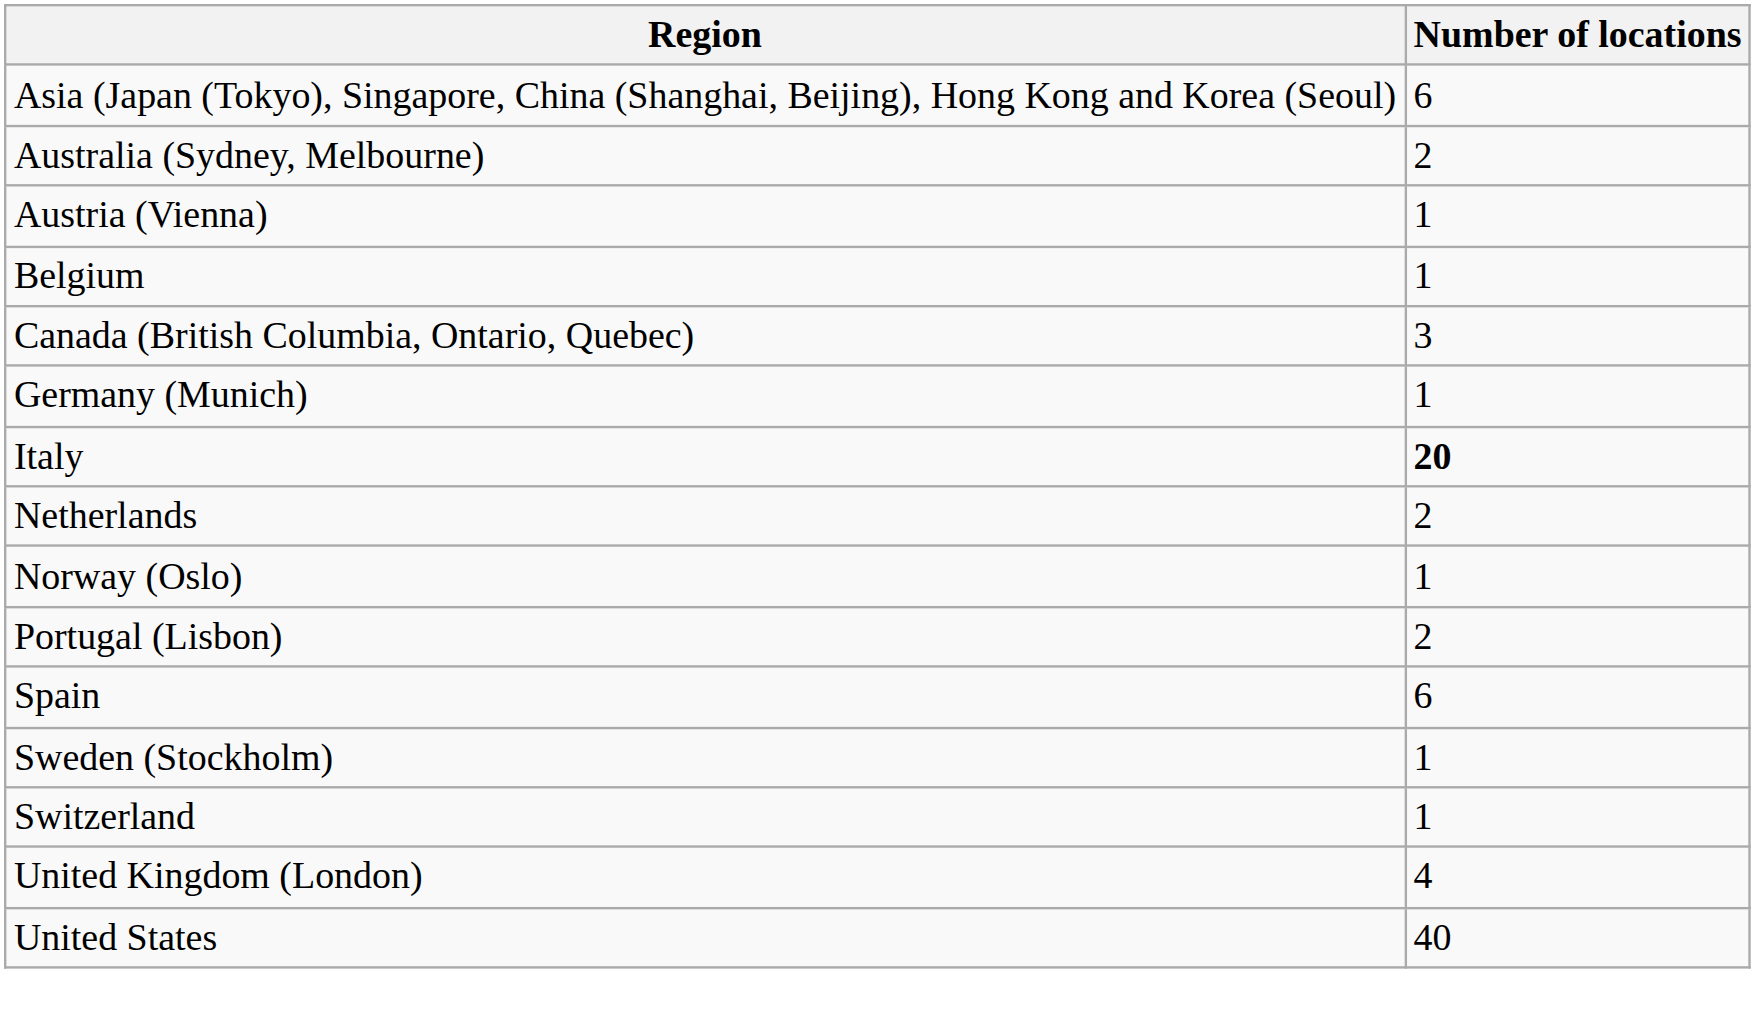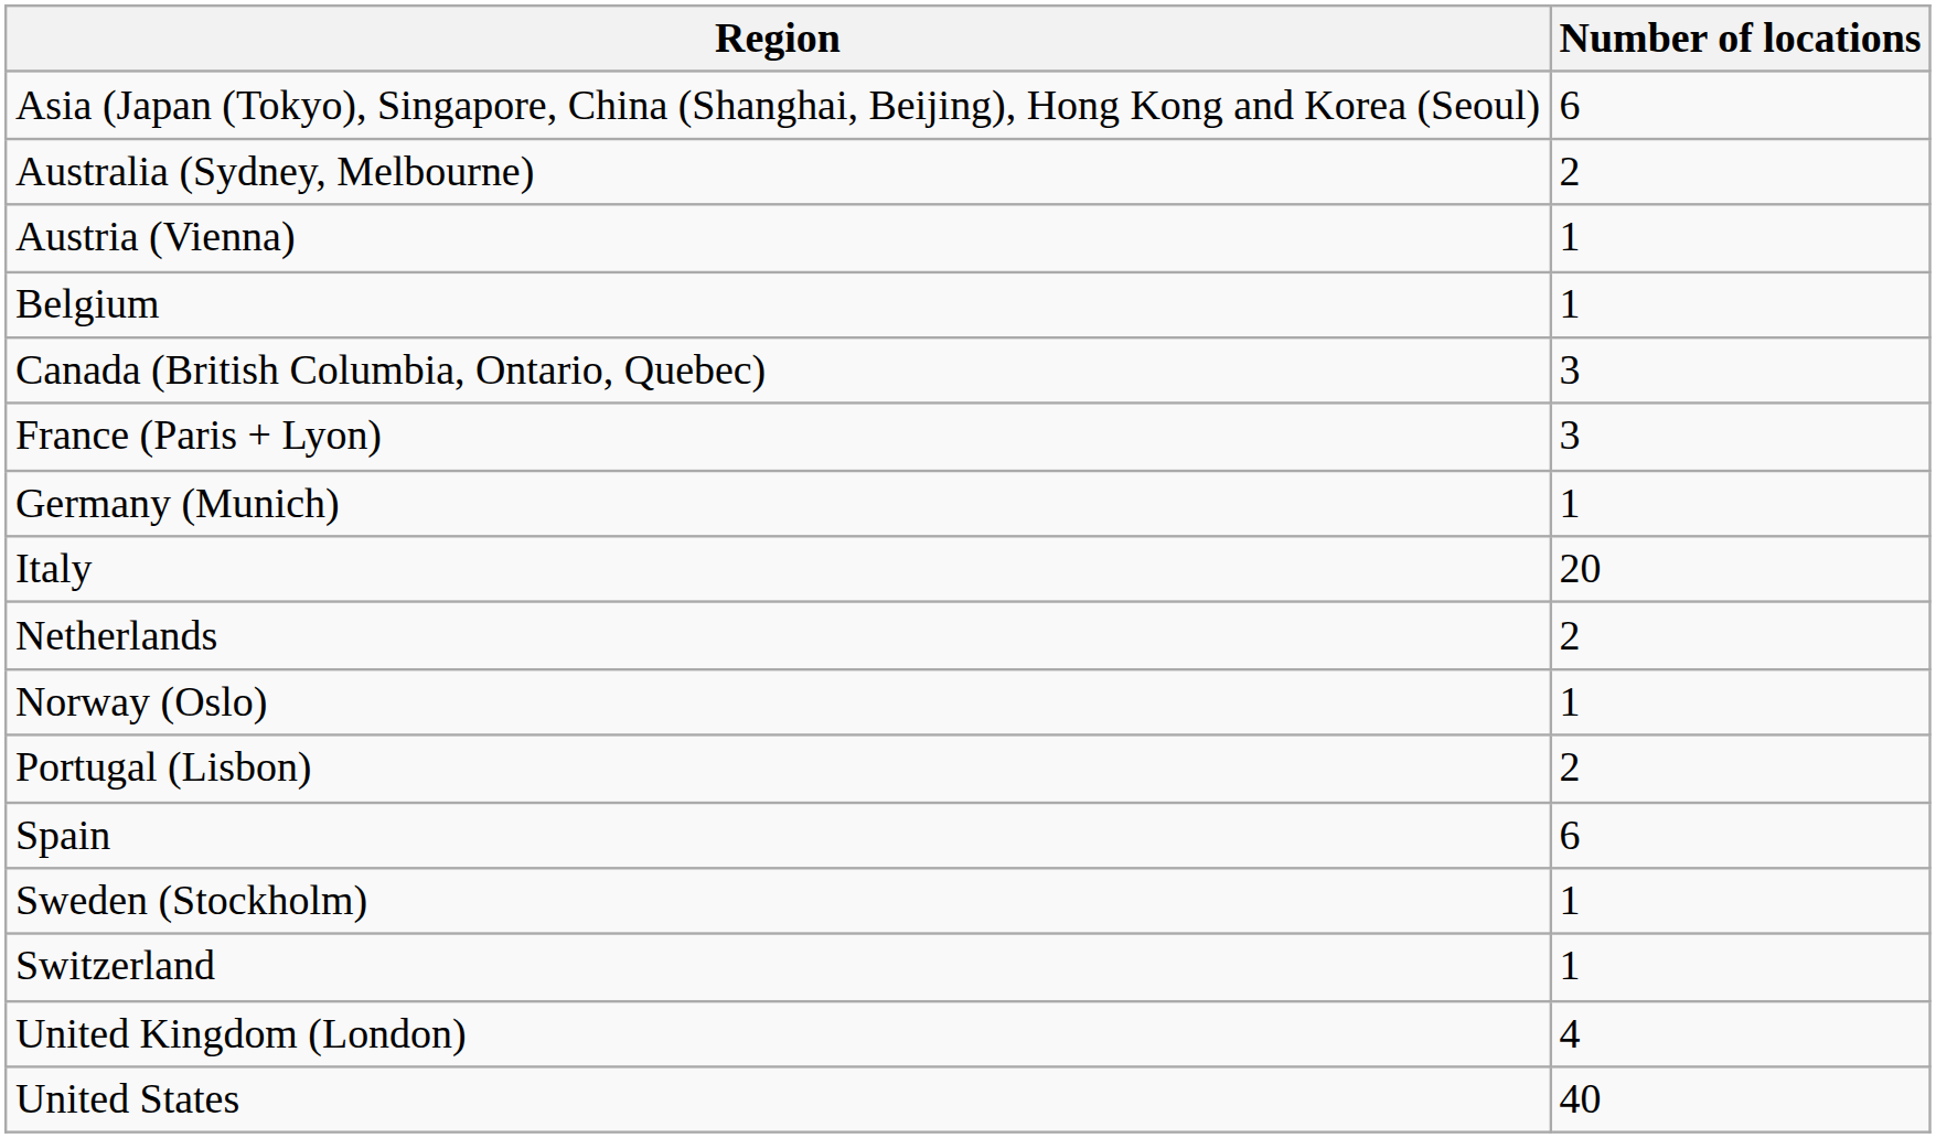+ row: France (Paris + Lyon) | 3
Italy | Number of locations: bold -> normal
